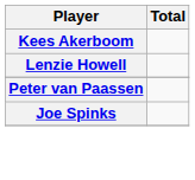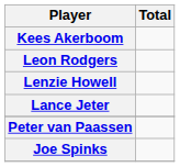+ row: Leon Rodgers
+ row: Lance Jeter
